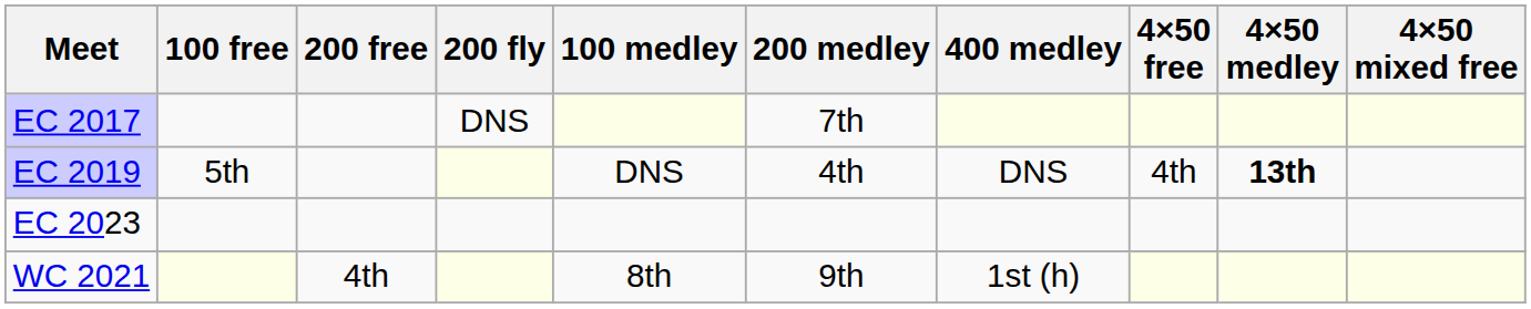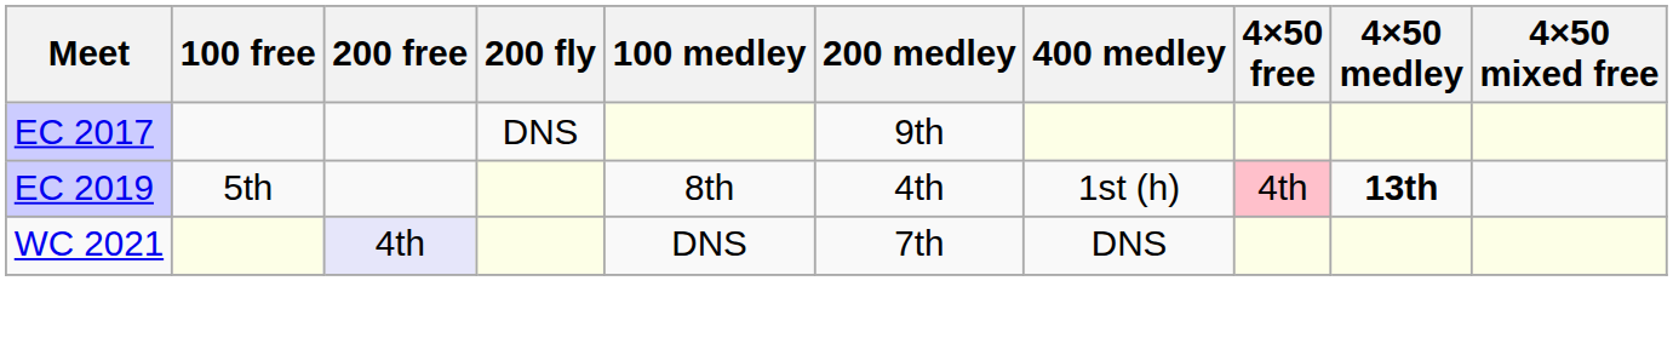EC 2017 | 200 medley: 7th -> 9th
EC 2019 | 100 medley: DNS -> 8th
EC 2019 | 400 medley: DNS -> 1st (h)
EC 2019 | 4×50 free: no background -> pink background
- row: EC 2023
WC 2021 | 200 free: no background -> lavender background
WC 2021 | 100 medley: 8th -> DNS
WC 2021 | 200 medley: 9th -> 7th
WC 2021 | 400 medley: 1st (h) -> DNS
